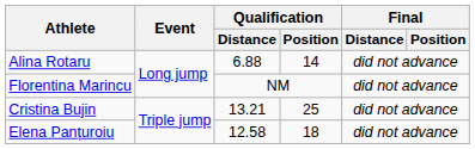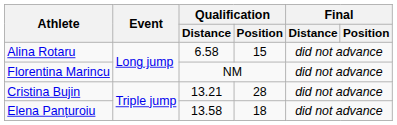Alina Rotaru | Qualification / Distance: 6.88 -> 6.58
Alina Rotaru | Qualification / Position: 14 -> 15
Cristina Bujin | Qualification / Position: 25 -> 28
Elena Panțuroiu | Qualification / Distance: 12.58 -> 13.58
